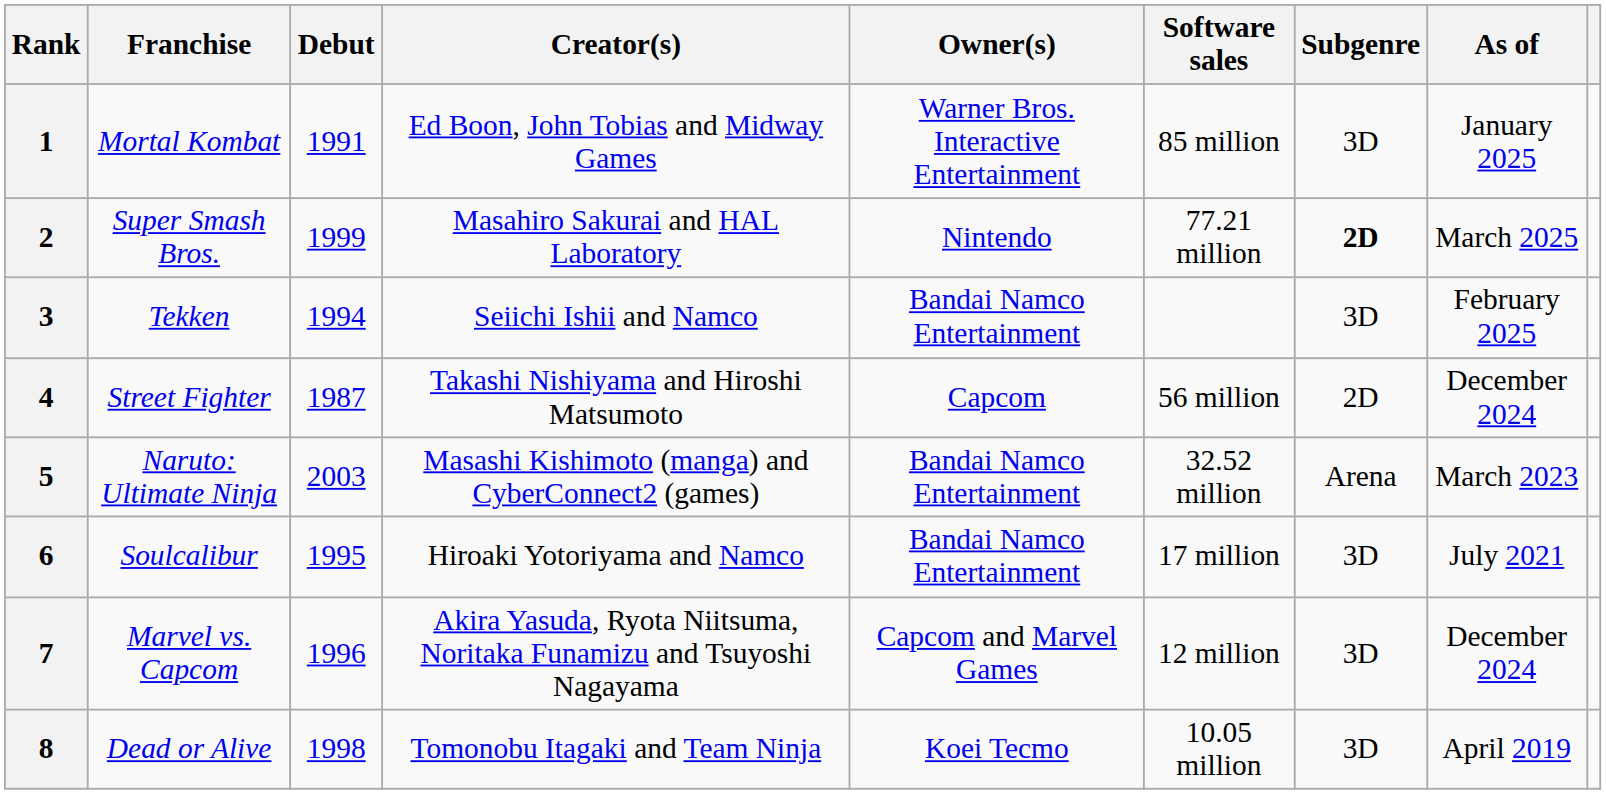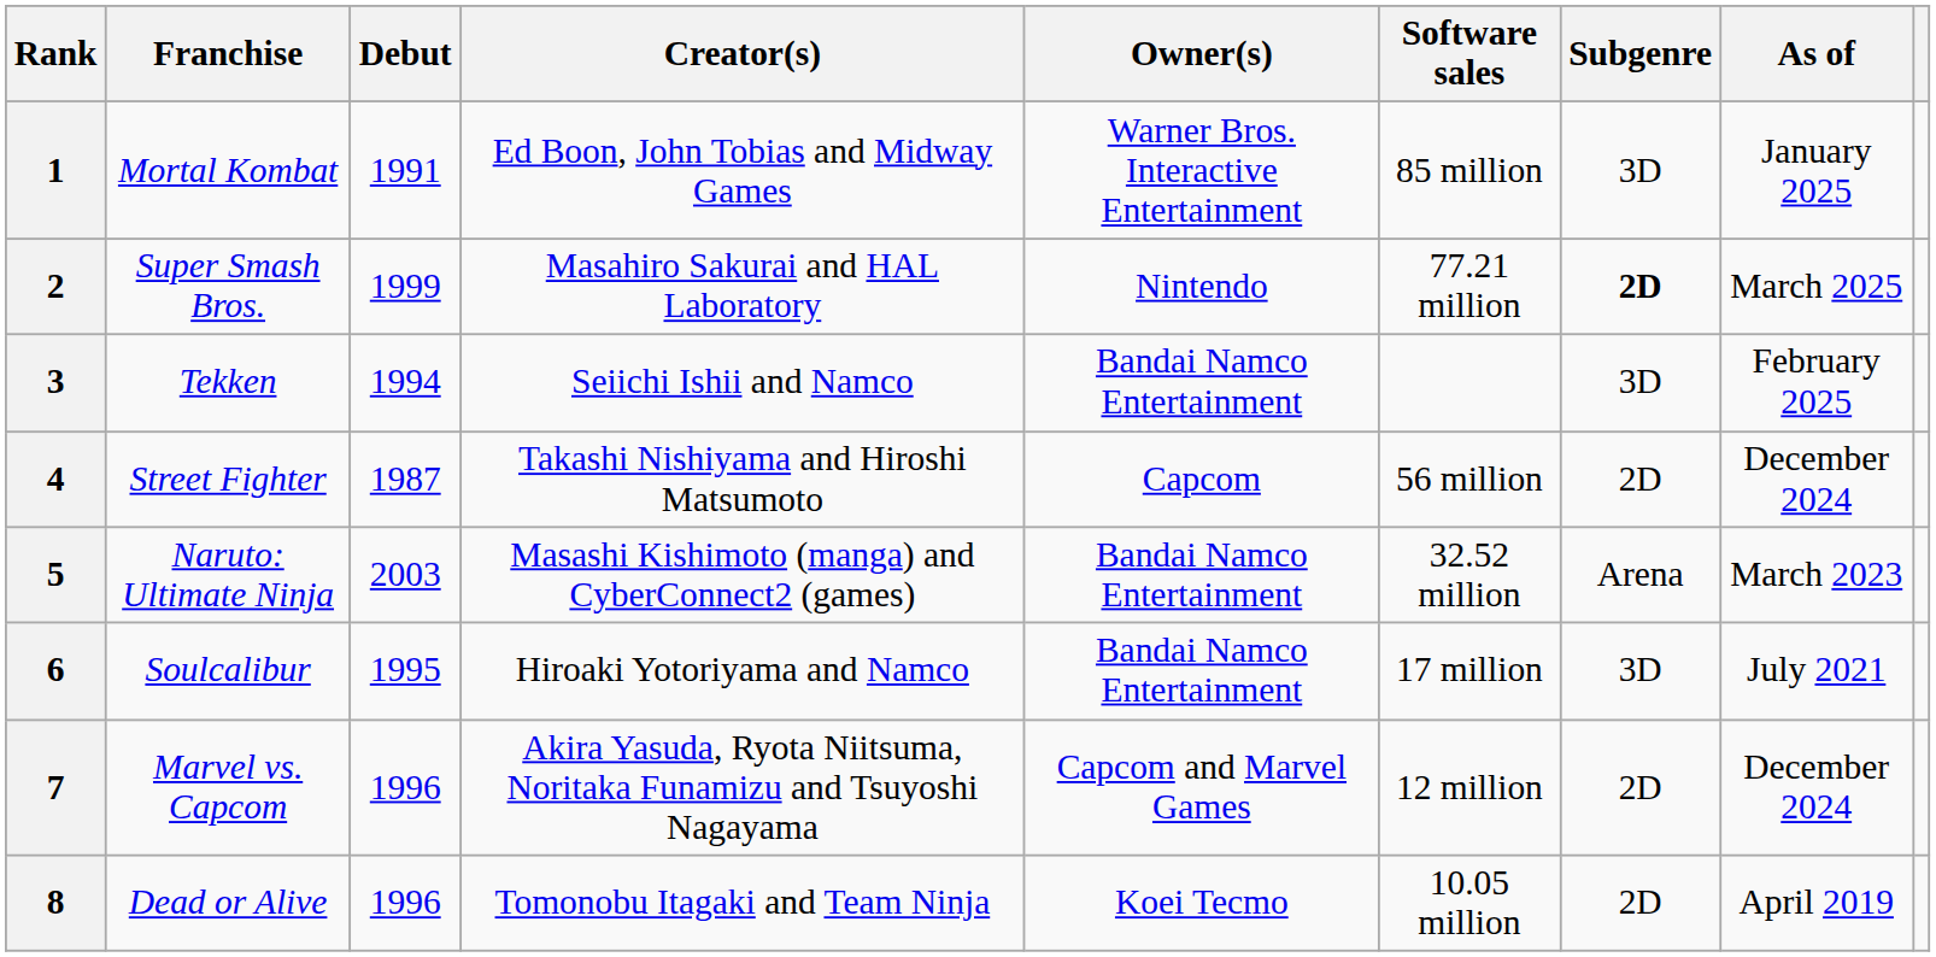7 | Subgenre: 3D -> 2D
8 | Debut: 1998 -> 1996
8 | Subgenre: 3D -> 2D
